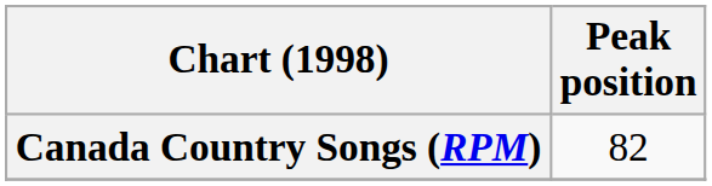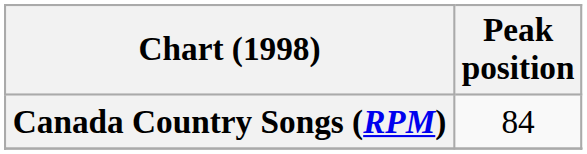Canada Country Songs (RPM) | Peak position: 82 -> 84
